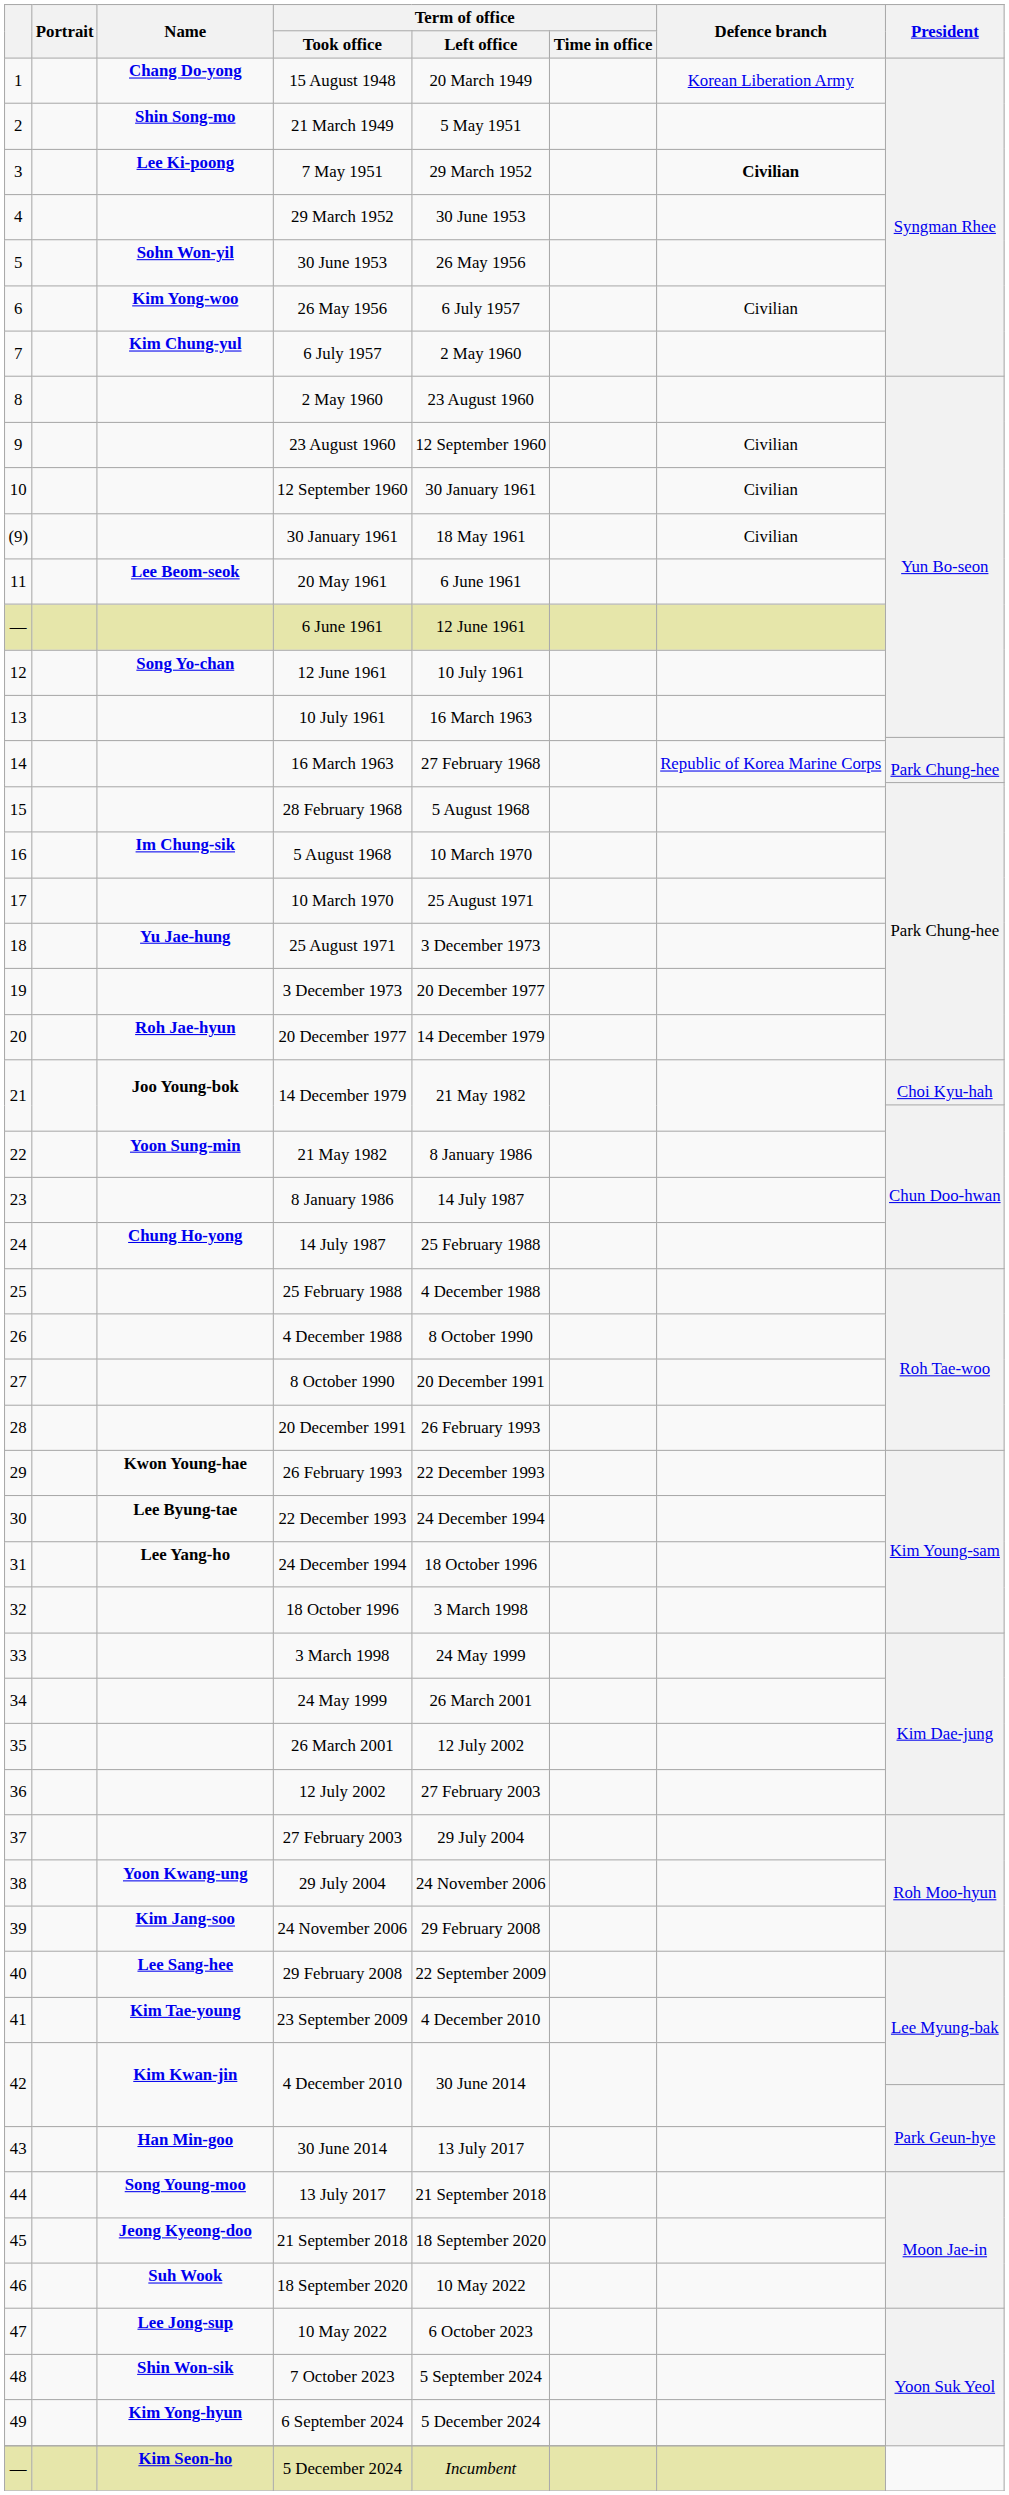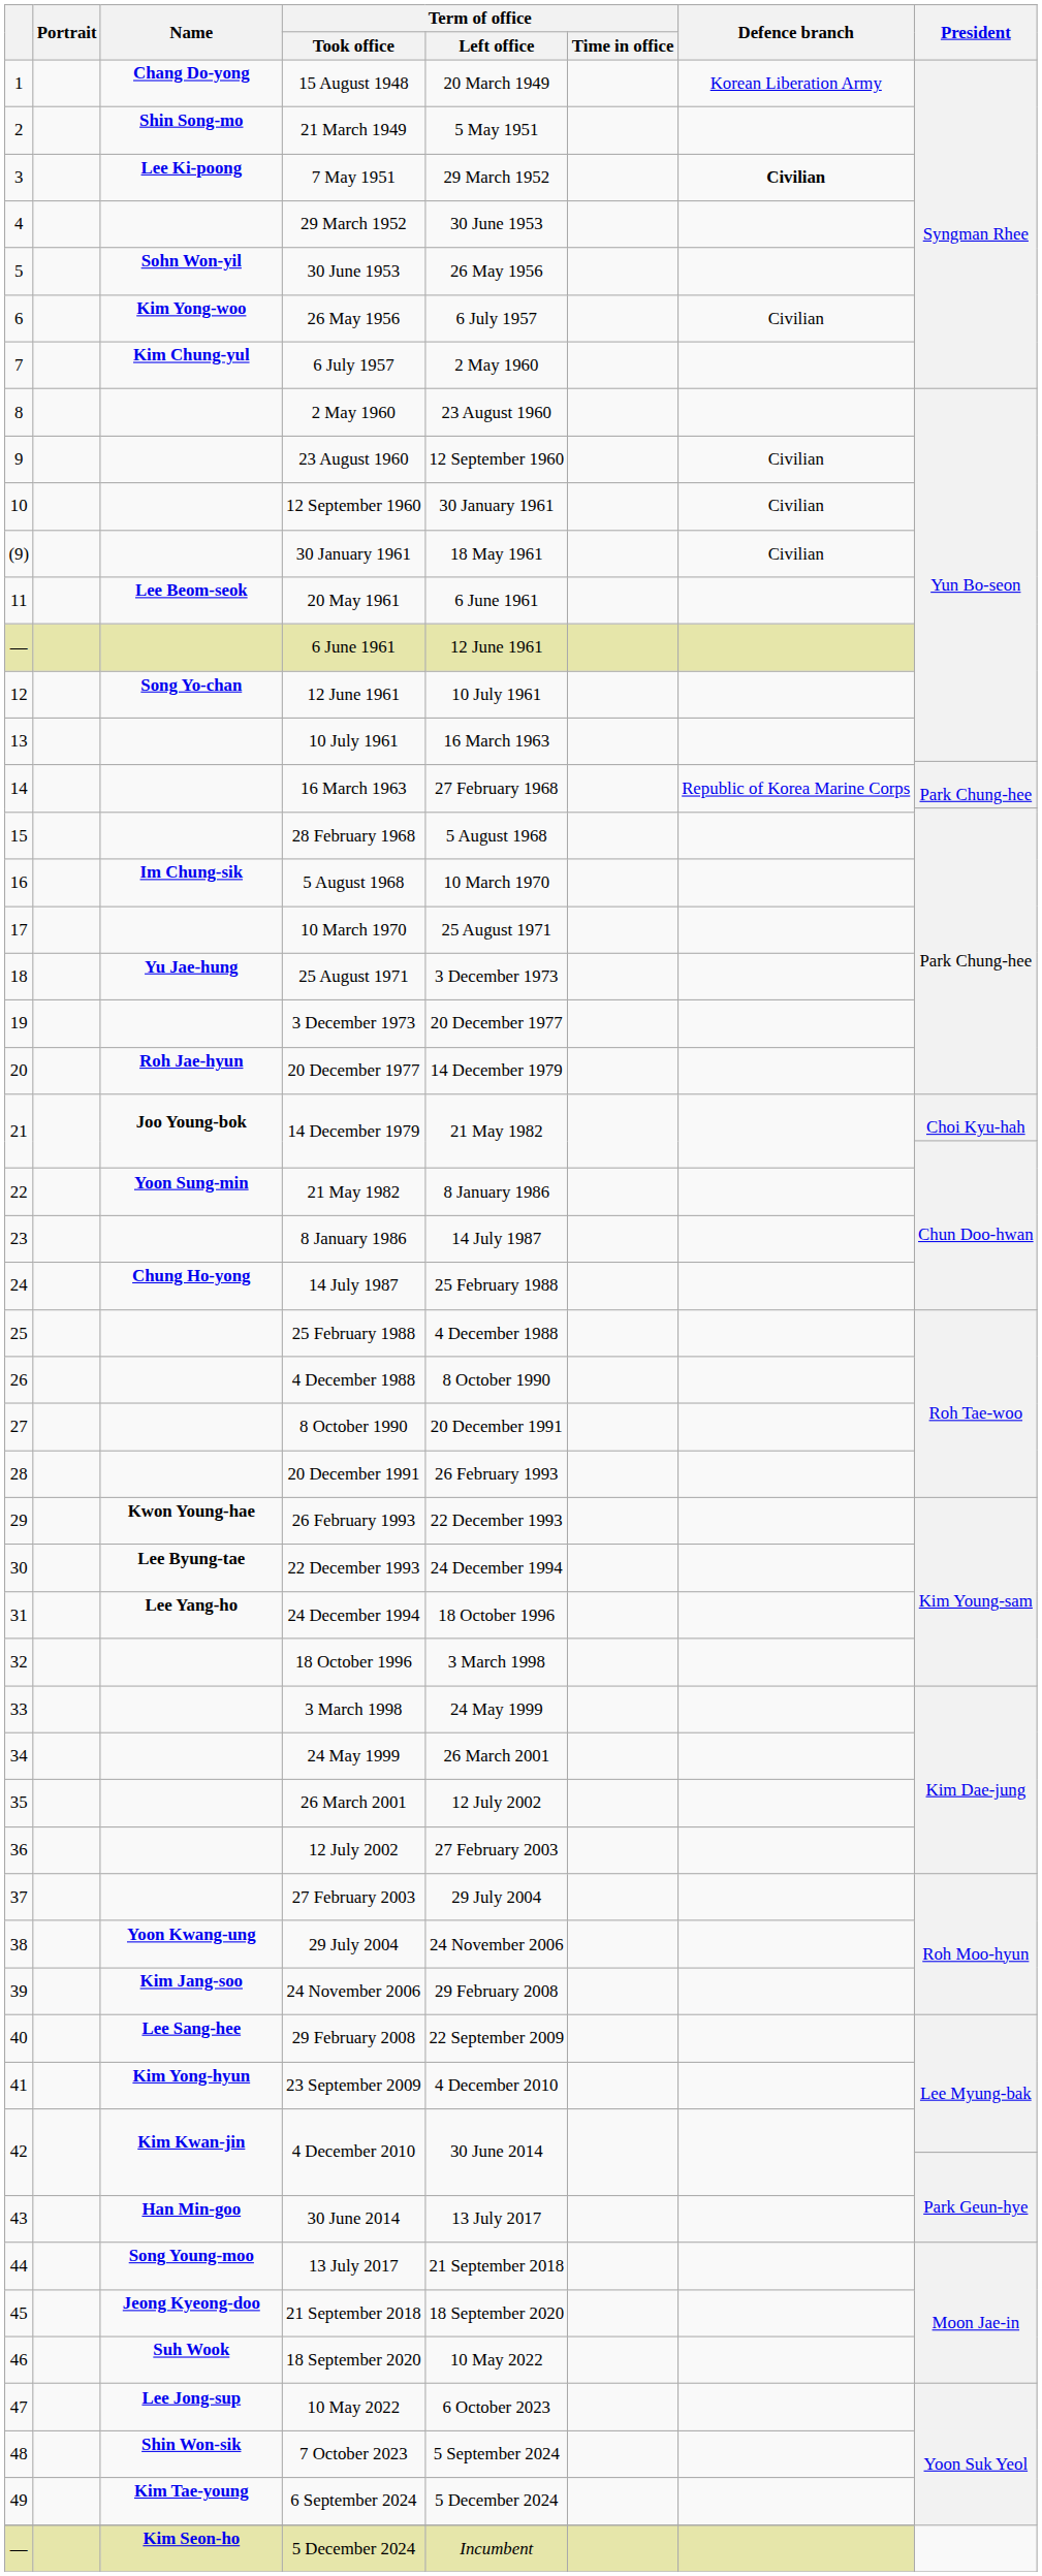23 September 2009 | Name: Kim Tae-young -> Kim Yong-hyun
6 September 2024 | Name: Kim Yong-hyun -> Kim Tae-young
